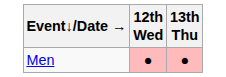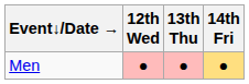+ column: 14th Fri | ●
